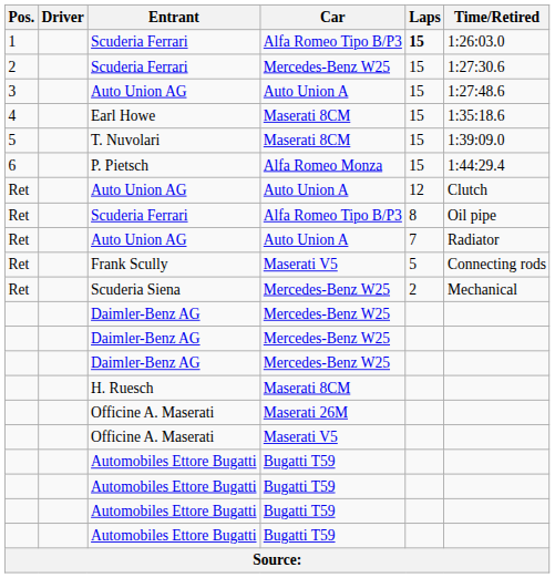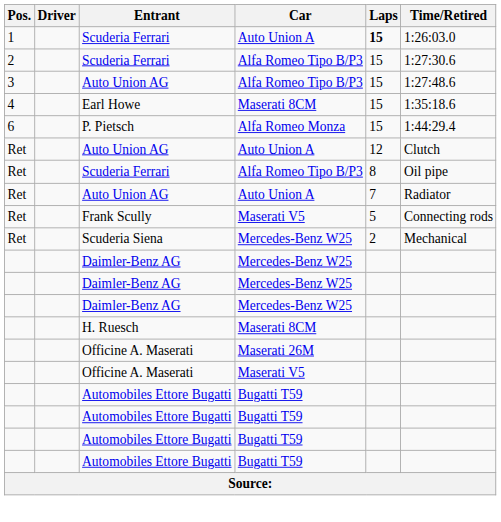1 / Scuderia Ferrari | Car: Alfa Romeo Tipo B/P3 -> Auto Union A
2 / Scuderia Ferrari | Car: Mercedes-Benz W25 -> Alfa Romeo Tipo B/P3
3 / Auto Union AG | Car: Auto Union A -> Alfa Romeo Tipo B/P3
- row: 5 | T. Nuvolari | Maserati 8CM | 15 | 1:39:09.0
